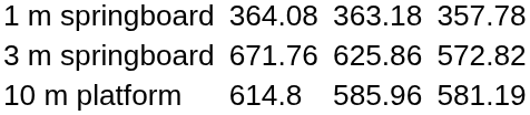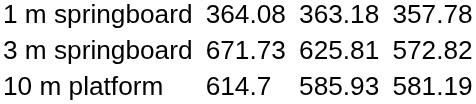3 m springboard | column 3: 671.76 -> 671.73
3 m springboard | column 5: 625.86 -> 625.81
10 m platform | column 3: 614.8 -> 614.7
10 m platform | column 5: 585.96 -> 585.93
